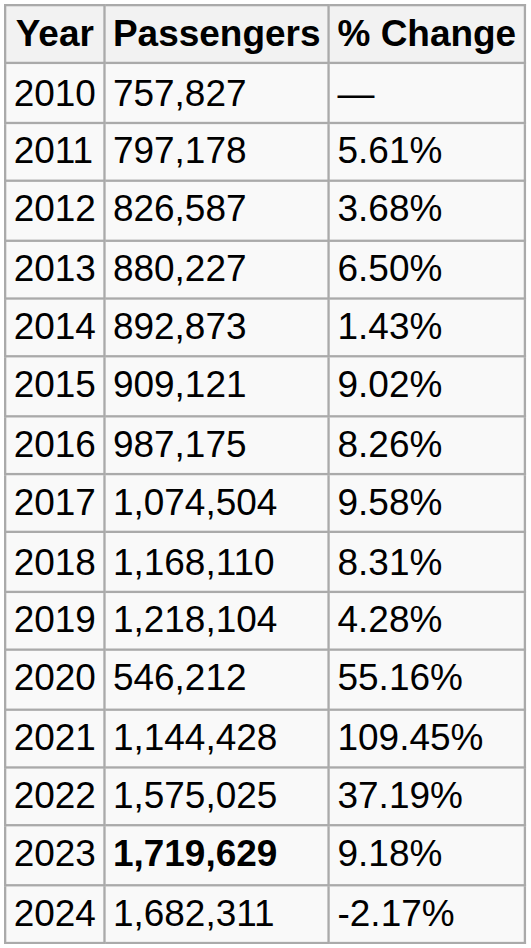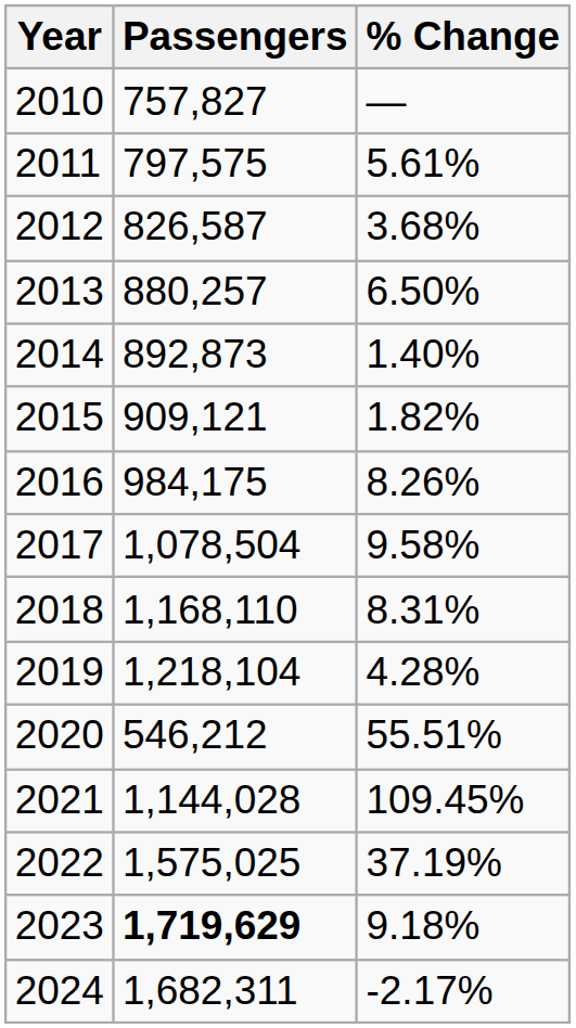2011 | Passengers: 797,178 -> 797,575
2013 | Passengers: 880,227 -> 880,257
2014 | % Change: 1.43% -> 1.40%
2015 | % Change: 9.02% -> 1.82%
2016 | Passengers: 987,175 -> 984,175
2017 | Passengers: 1,074,504 -> 1,078,504
2020 | % Change: 55.16% -> 55.51%
2021 | Passengers: 1,144,428 -> 1,144,028
